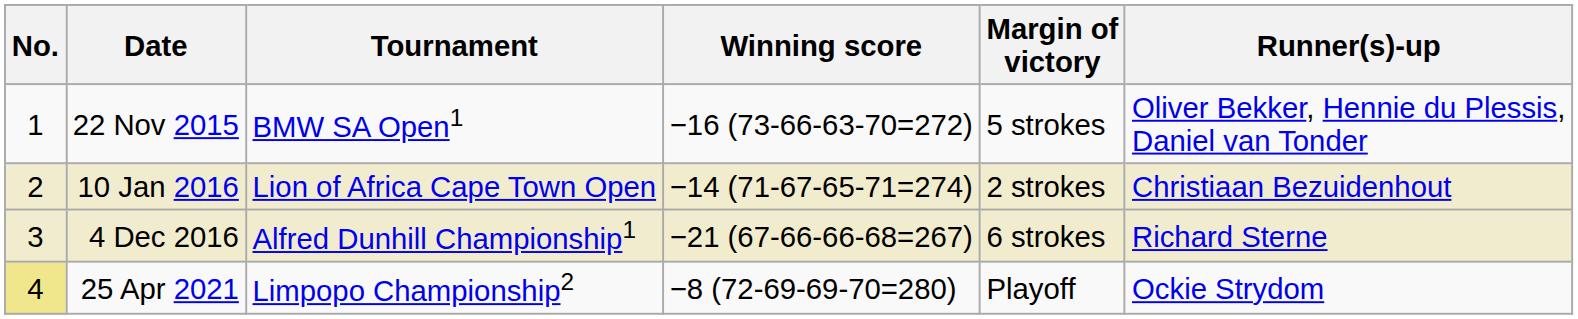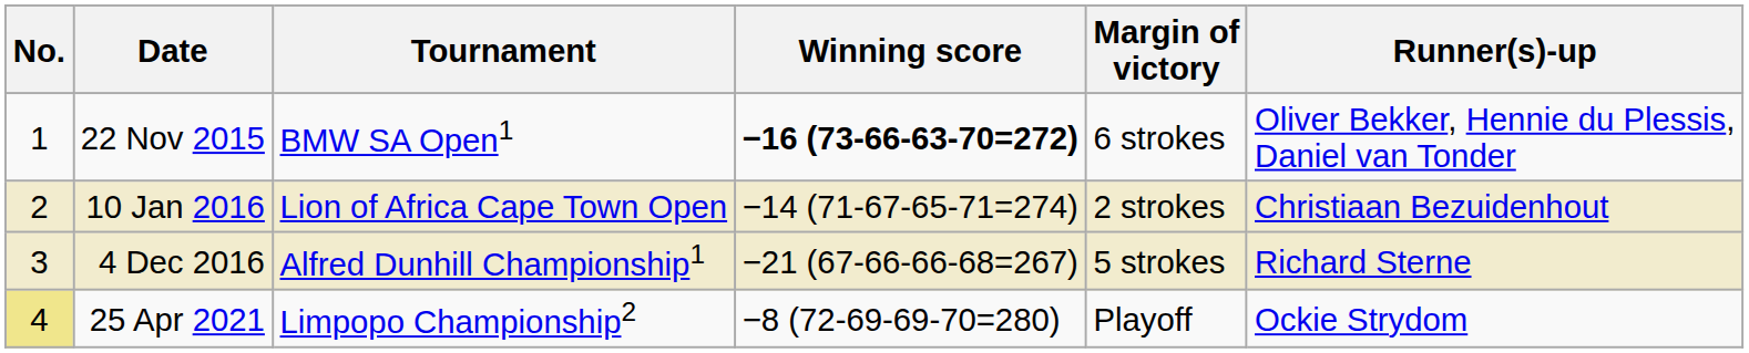22 Nov 2015 | Winning score: normal -> bold
22 Nov 2015 | Margin of victory: 5 strokes -> 6 strokes
4 Dec 2016 | Margin of victory: 6 strokes -> 5 strokes
